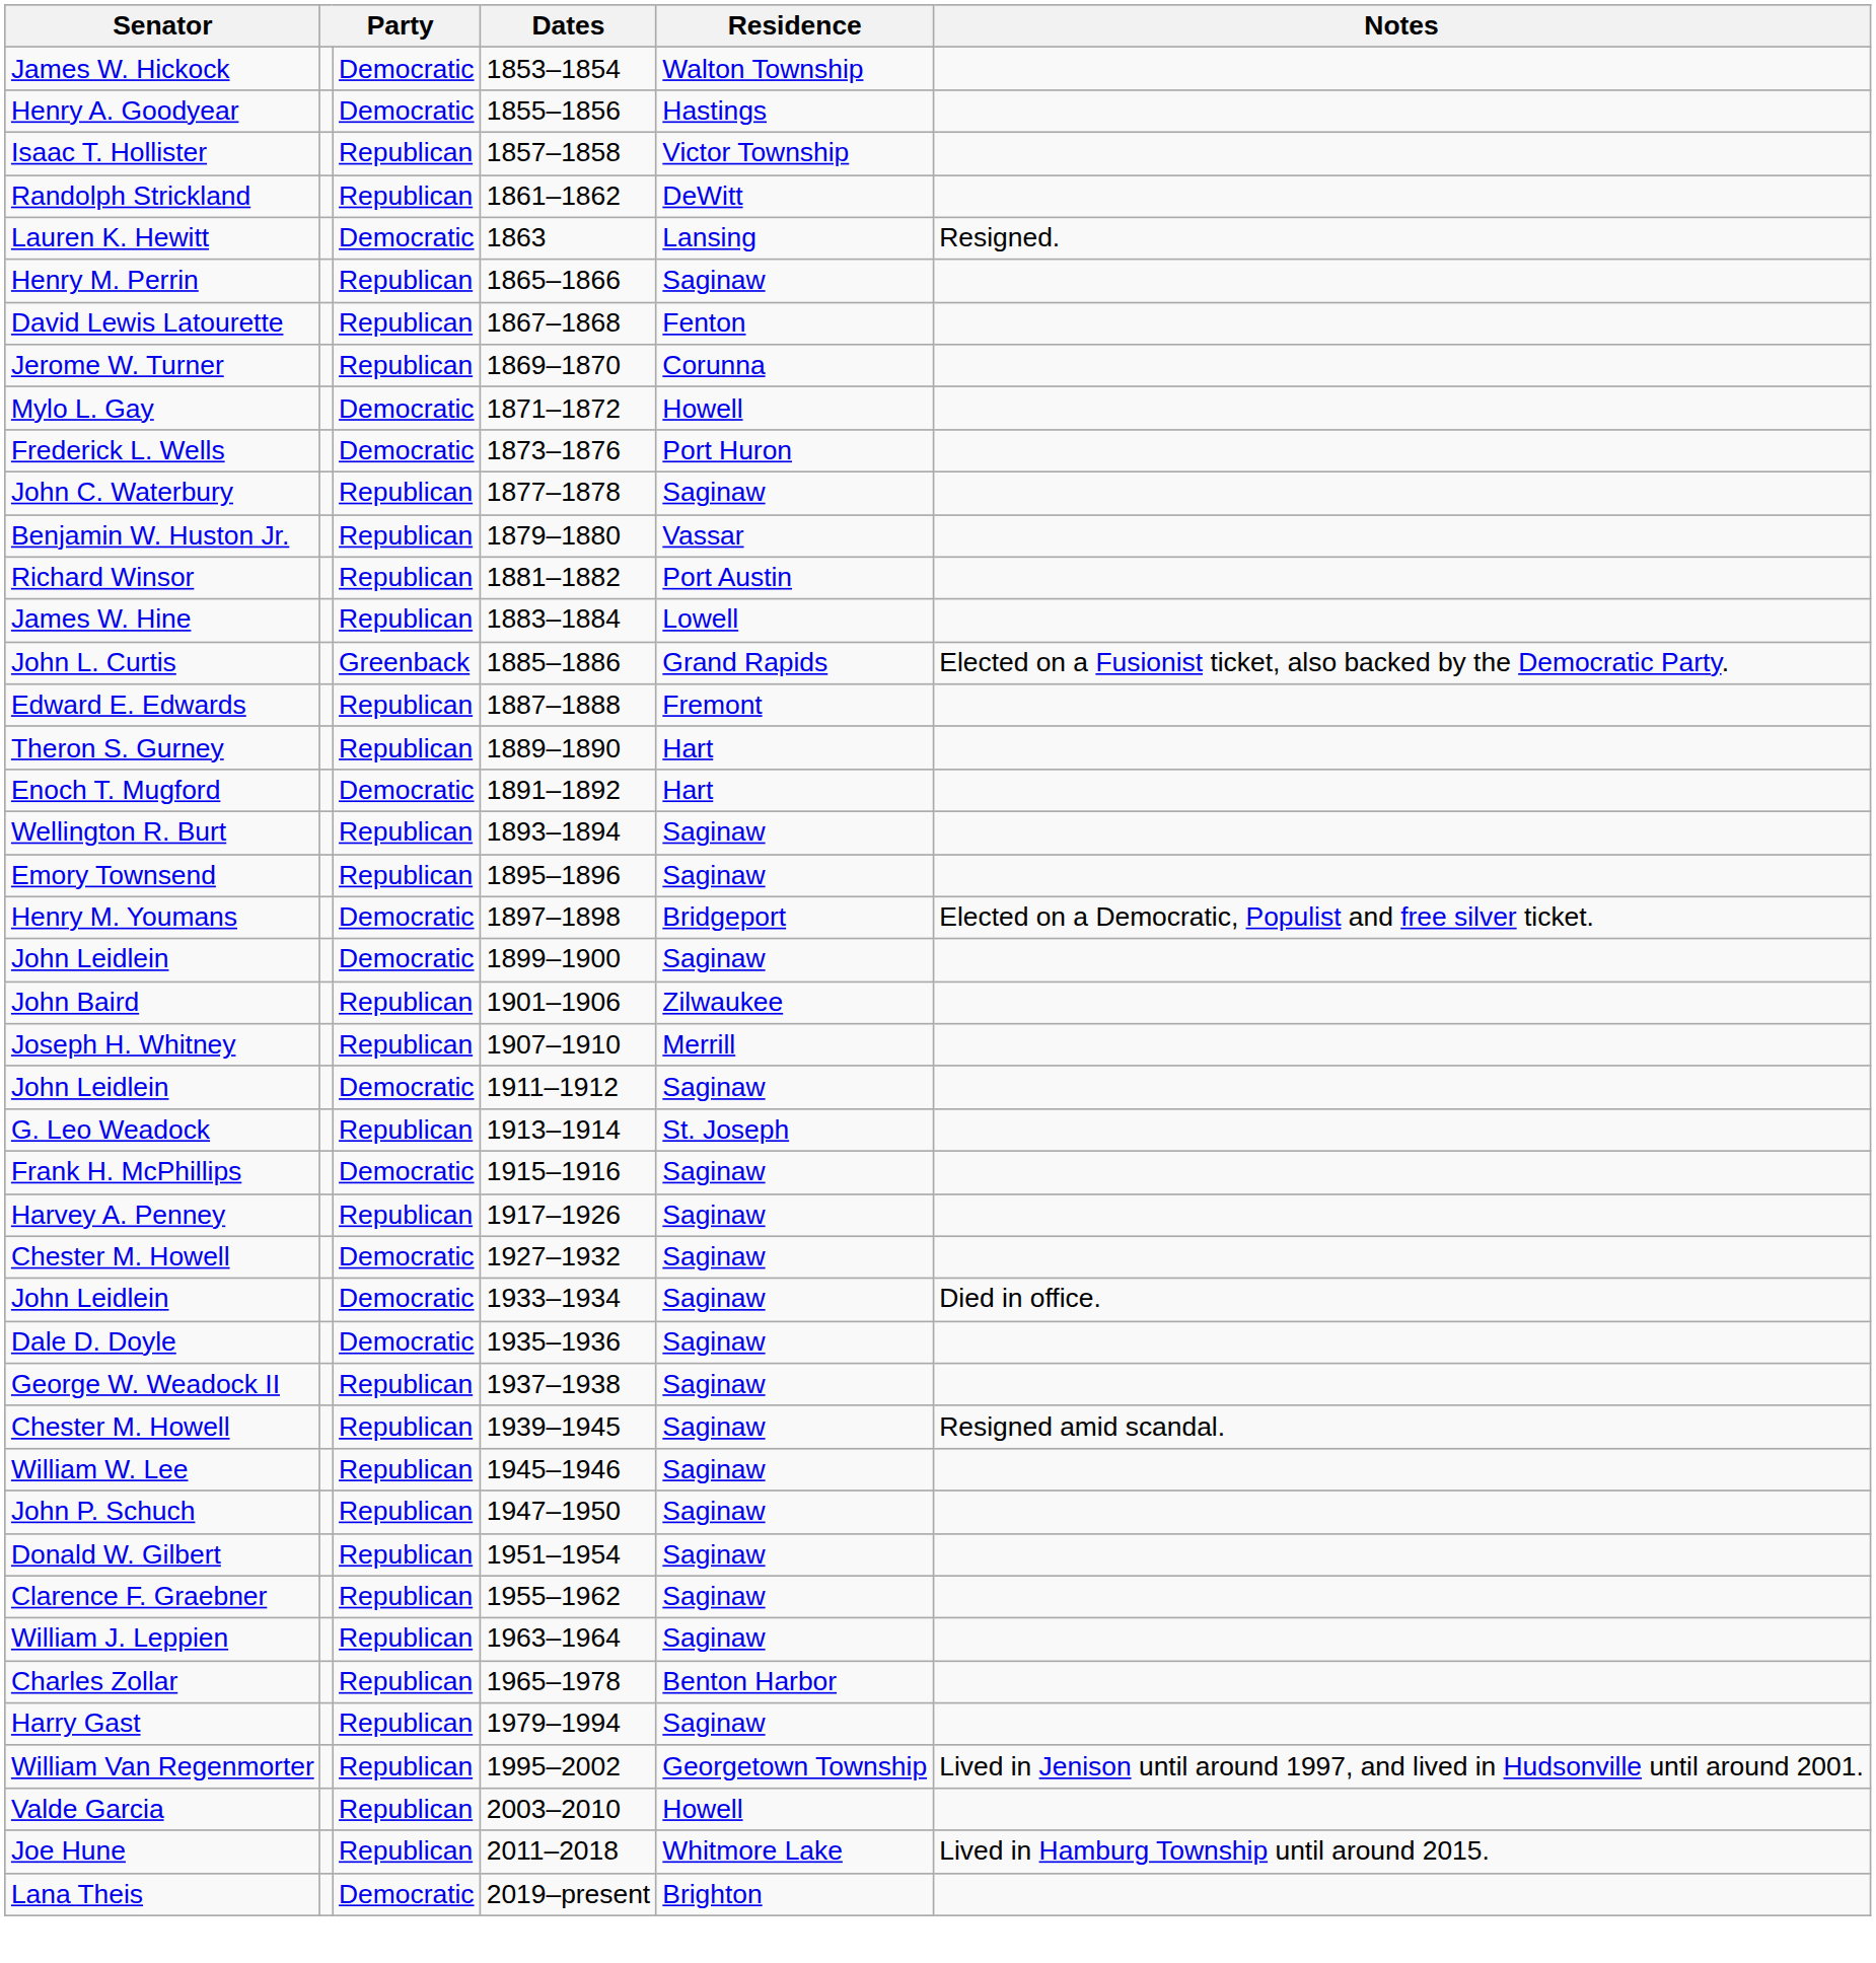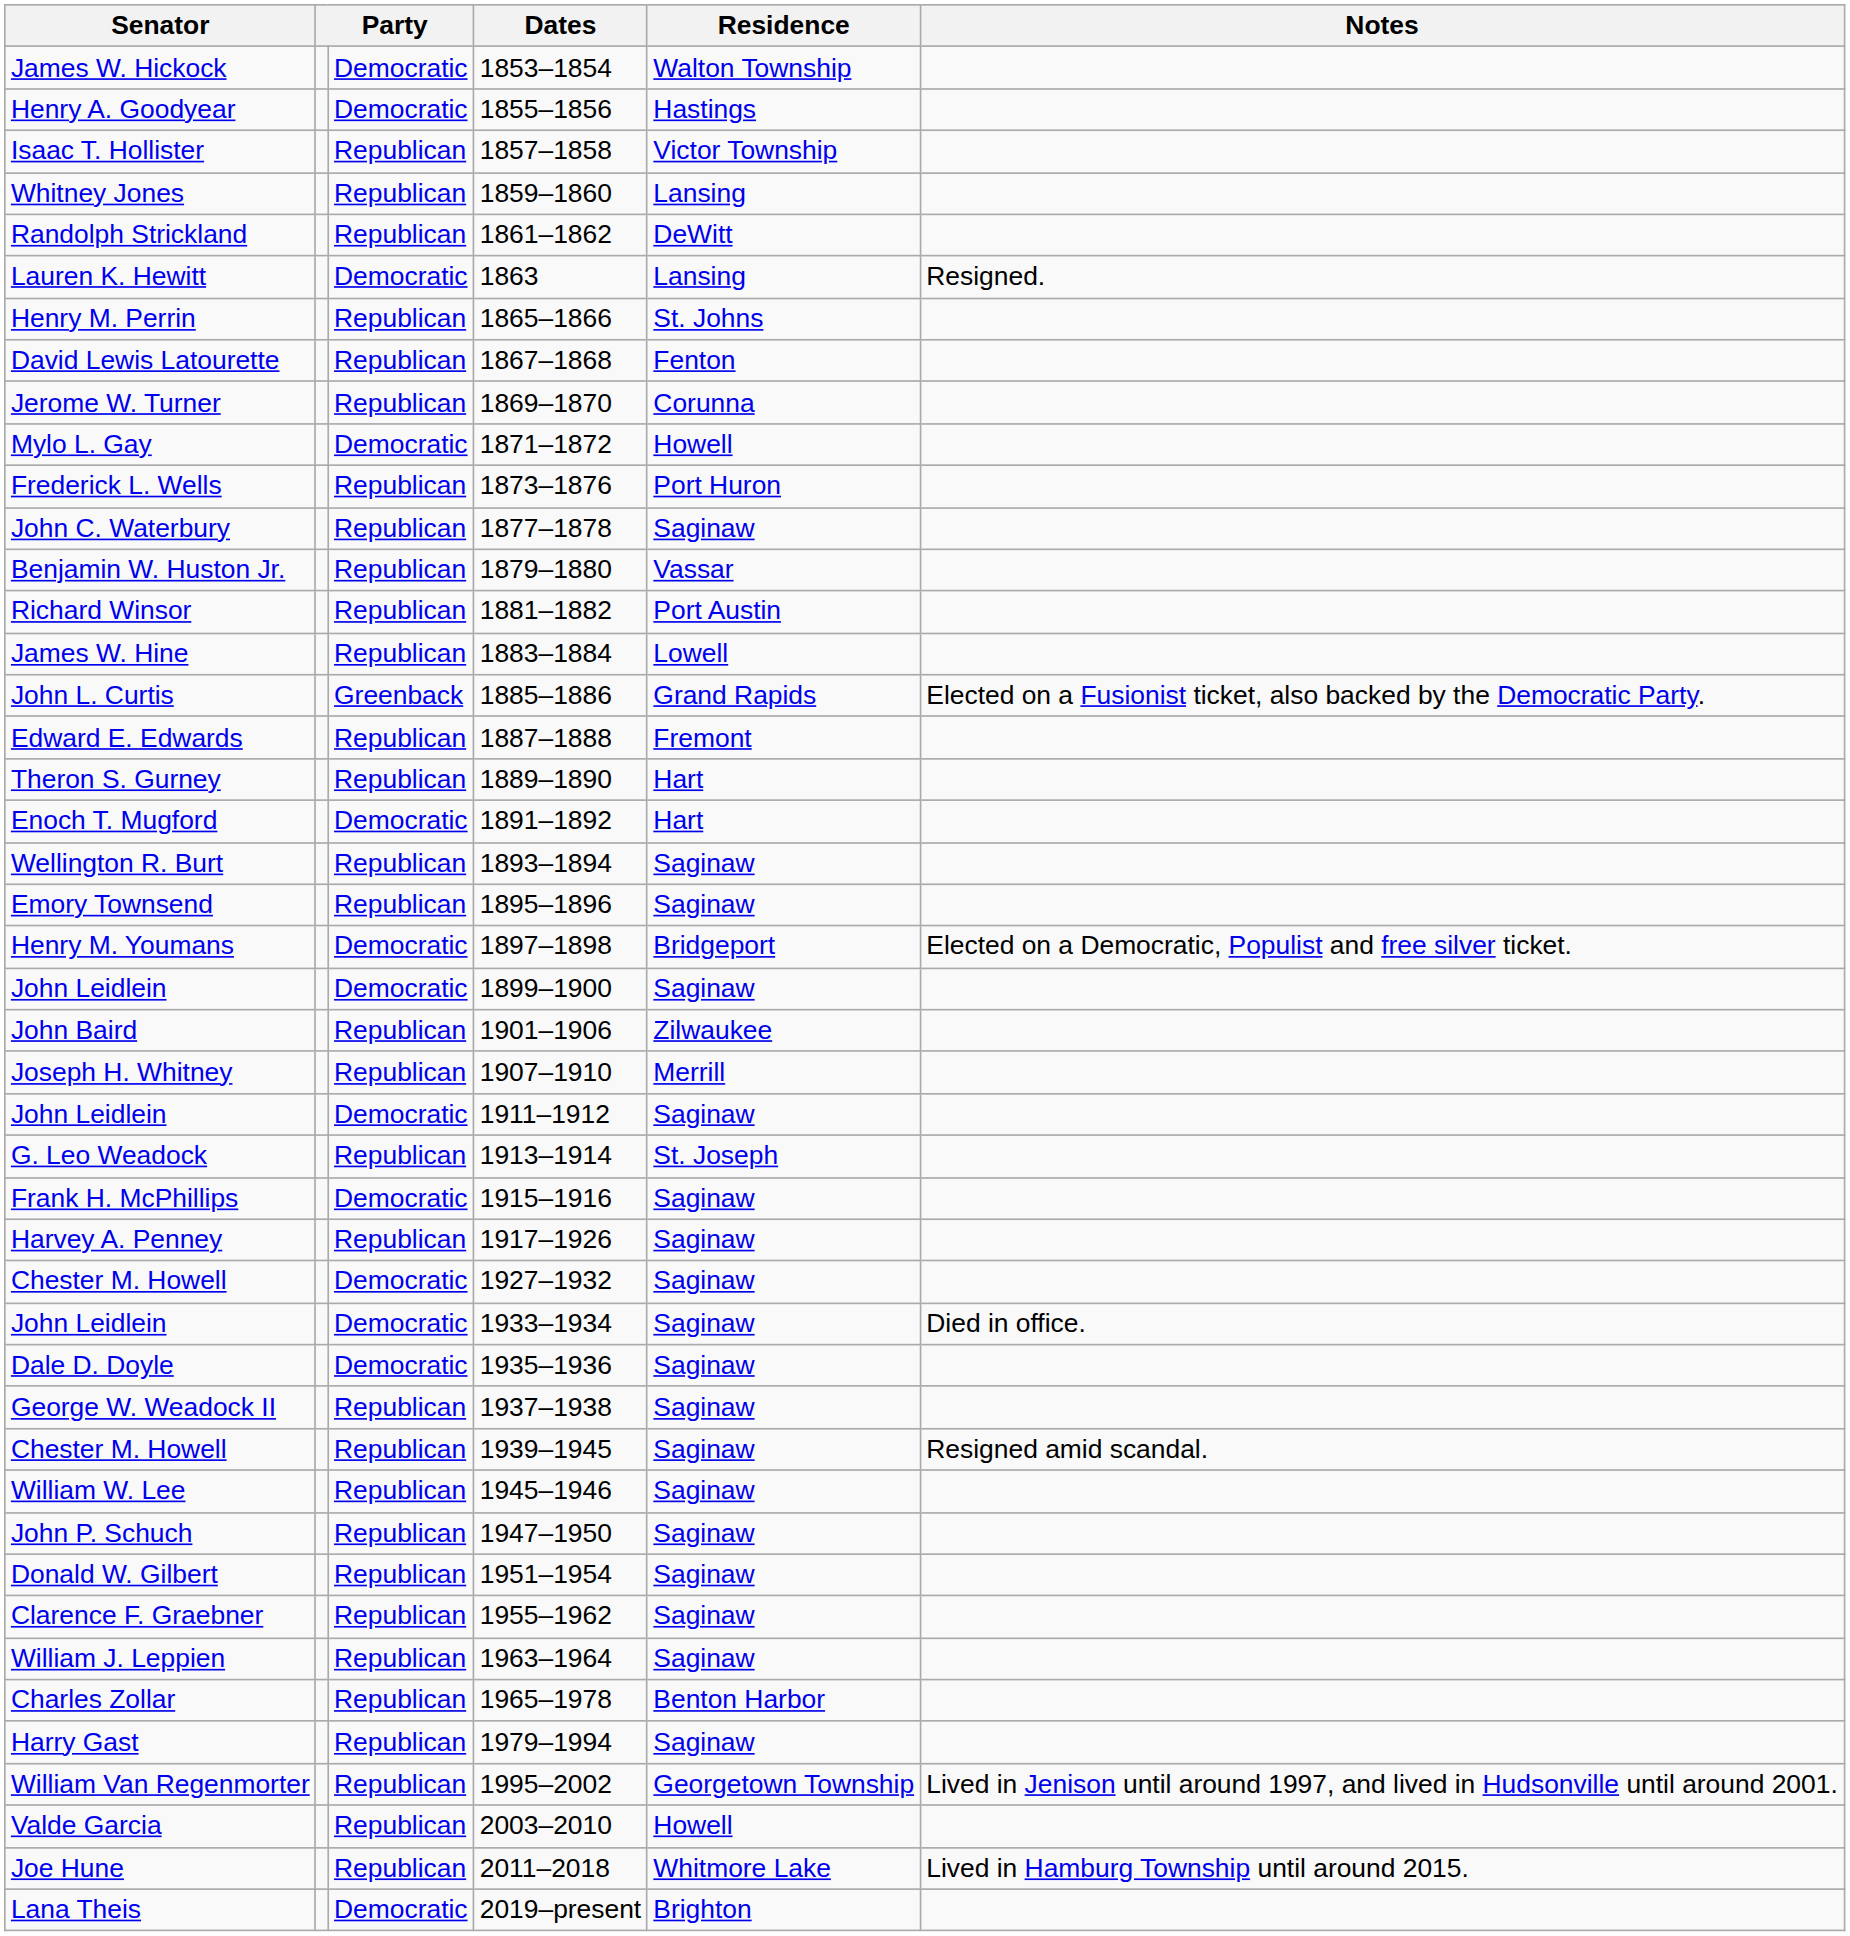+ row: Whitney Jones | Republican | 1859–1860 | Lansing
Henry M. Perrin | Residence: Saginaw -> St. Johns
Frederick L. Wells | column 3: Democratic -> Republican
